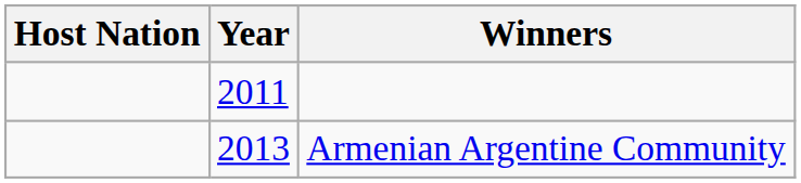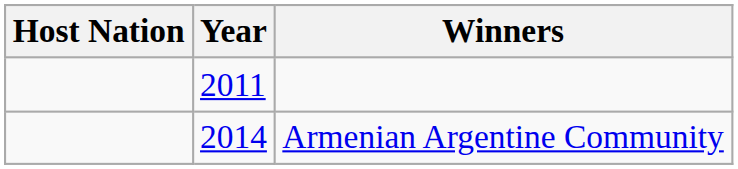Armenian Argentine Community | Year: 2013 -> 2014
